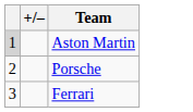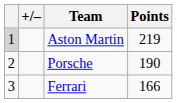+ column: Points | 219 | 190 | 166
